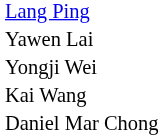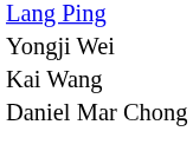- row: Yawen Lai
